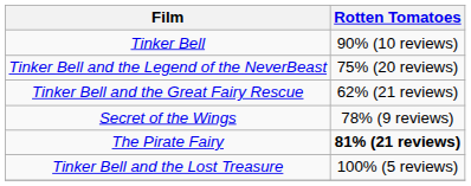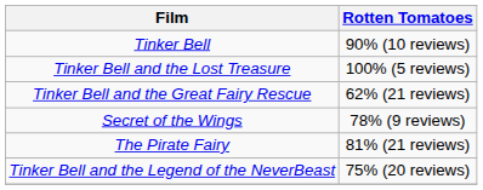rows swapped: Tinker Bell and the Lost Treasure <-> Tinker Bell and the Legend of the NeverBeast
The Pirate Fairy | Rotten Tomatoes: bold -> normal
